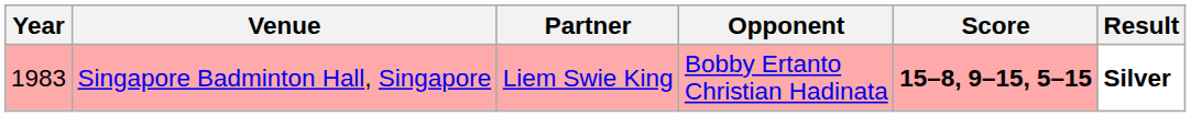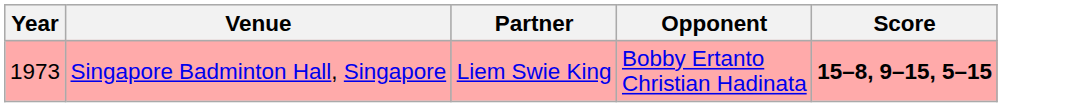- column: Result | Silver
Singapore Badminton Hall, Singapore | Year: 1983 -> 1973
